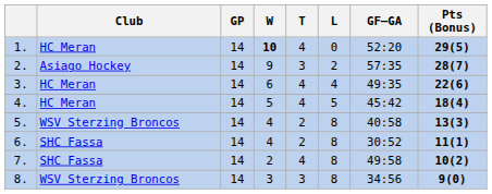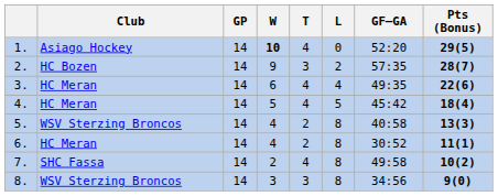1. | Club: HC Meran -> Asiago Hockey
2. | Club: Asiago Hockey -> HC Bozen
6. | Club: SHC Fassa -> HC Meran
